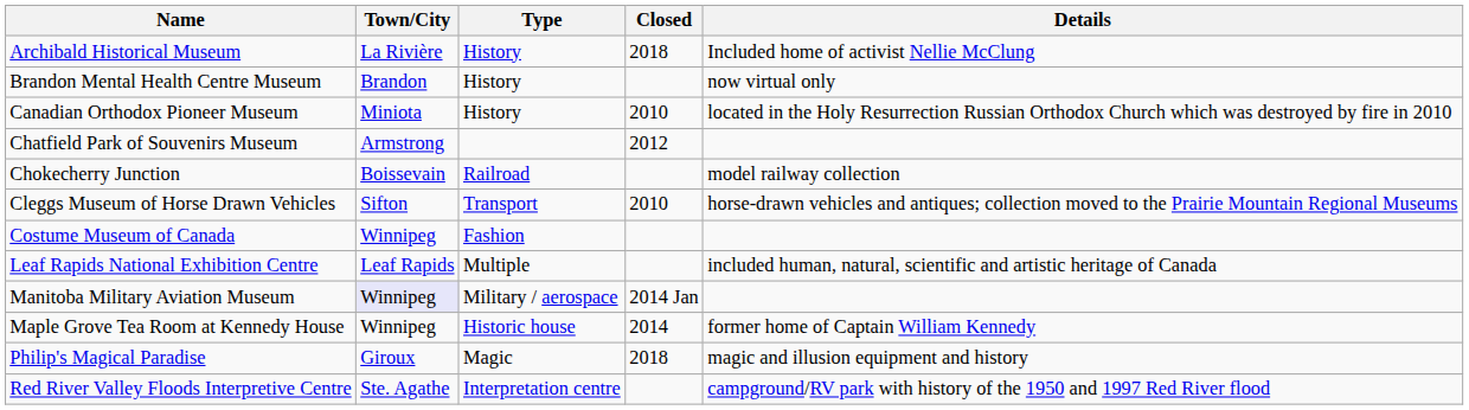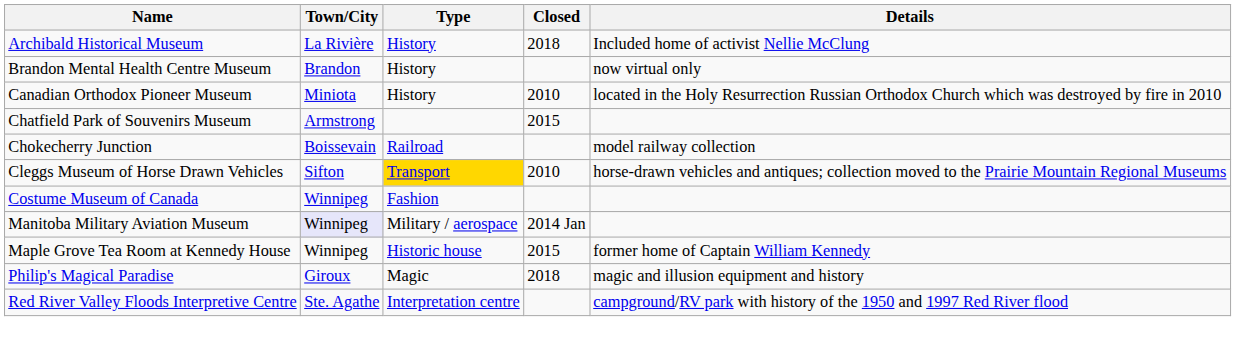Chatfield Park of Souvenirs Museum | Closed: 2012 -> 2015
Cleggs Museum of Horse Drawn Vehicles | Type: no background -> gold background
- row: Leaf Rapids National Exhibition Centre | Leaf Rapids | Multiple | included human, natural, scientific and artistic heritage of Canada
Maple Grove Tea Room at Kennedy House | Closed: 2014 -> 2015
